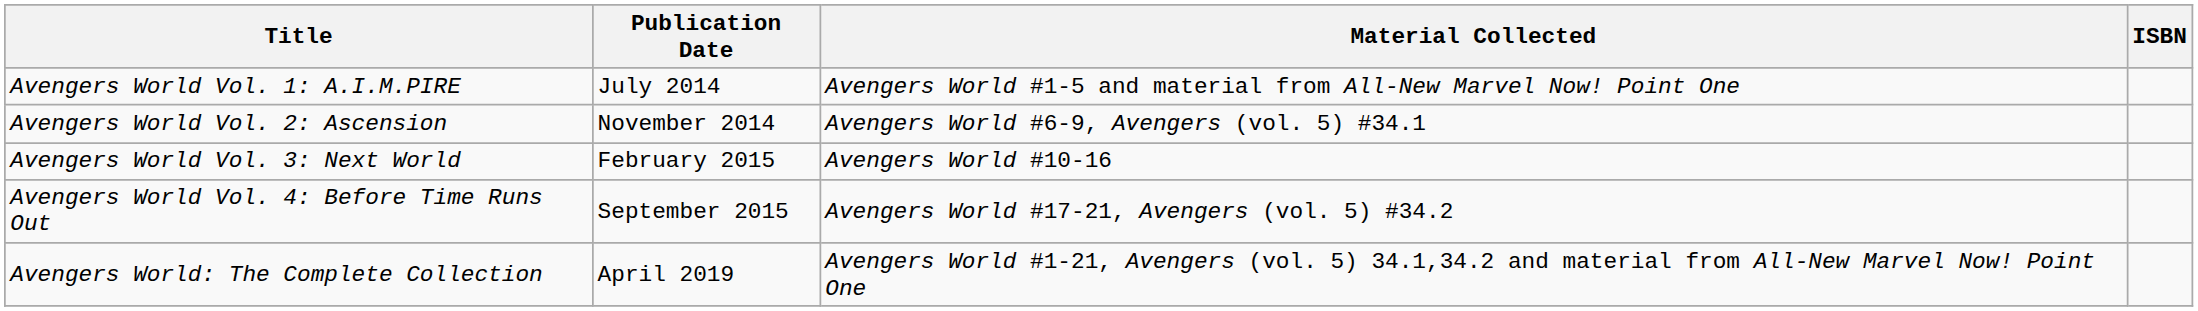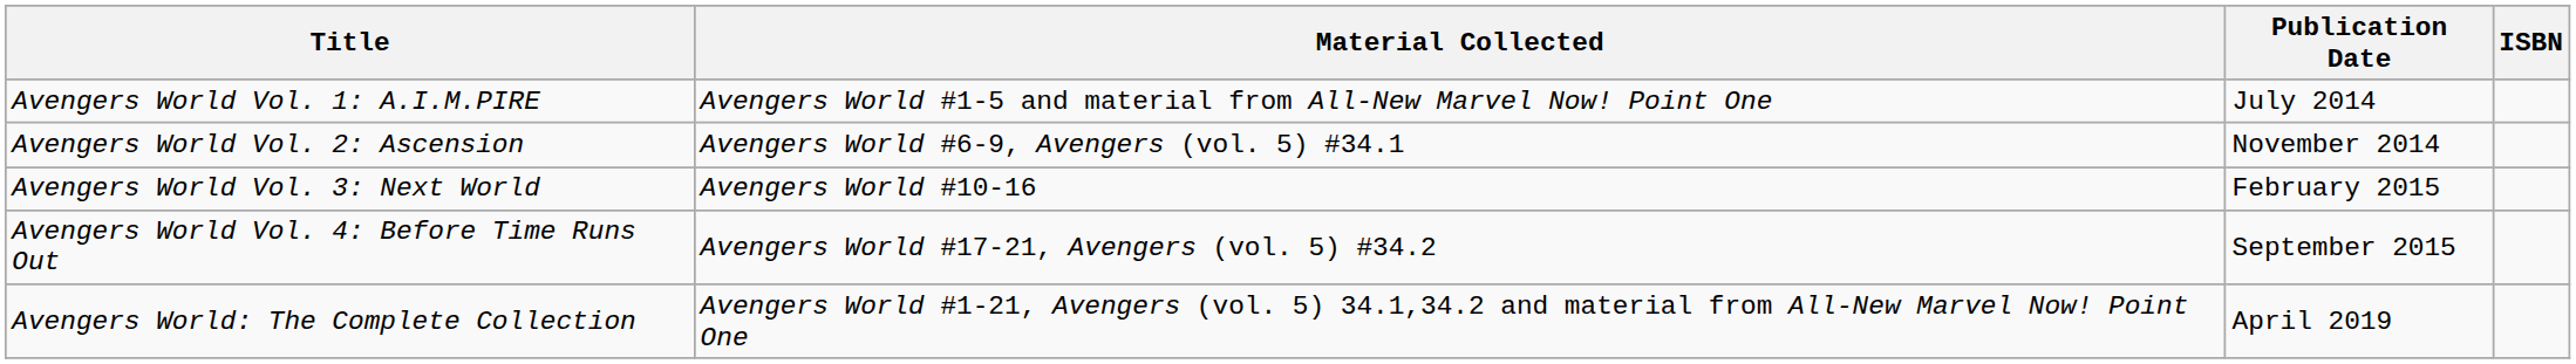columns swapped: Material Collected <-> Publication Date
